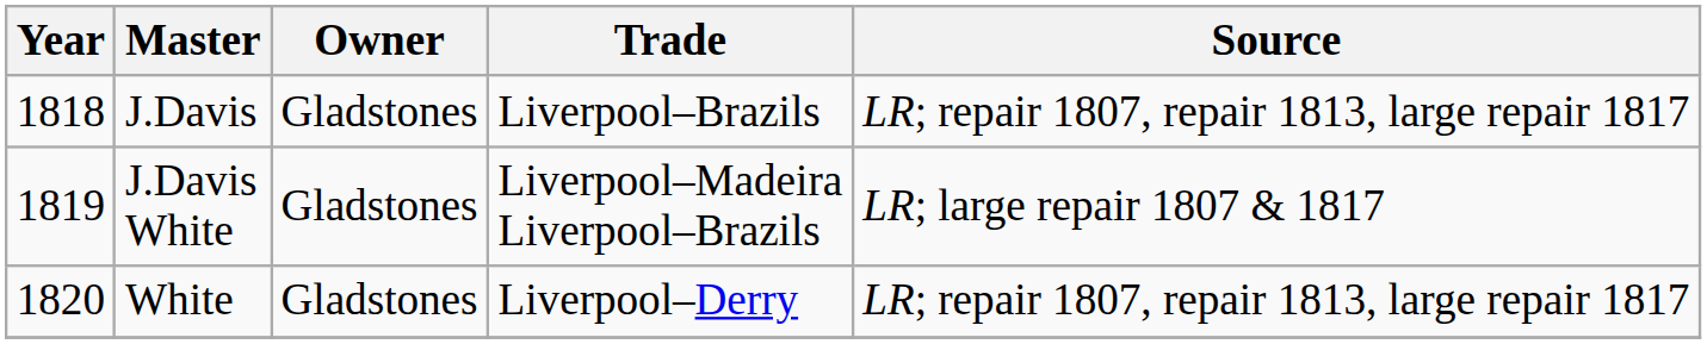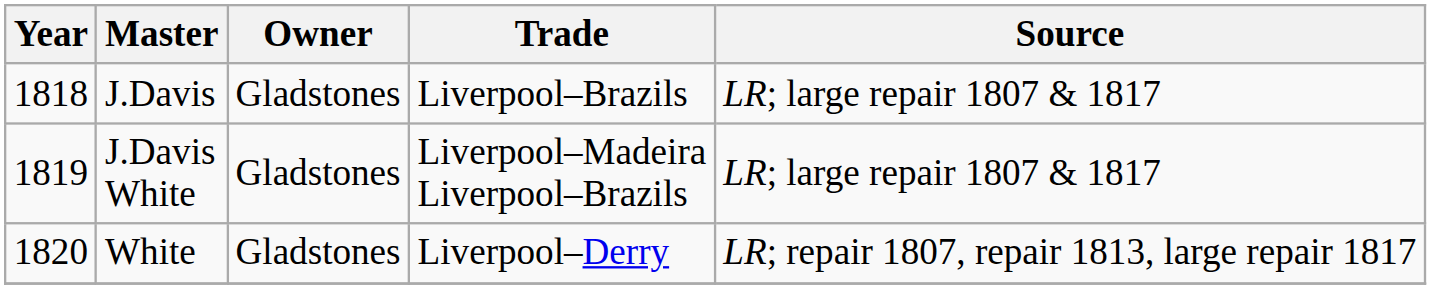J.Davis | Source: LR; repair 1807, repair 1813, large repair 1817 -> LR; large repair 1807 & 1817
